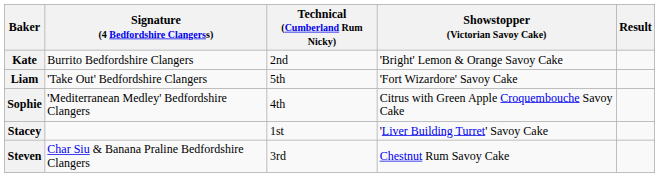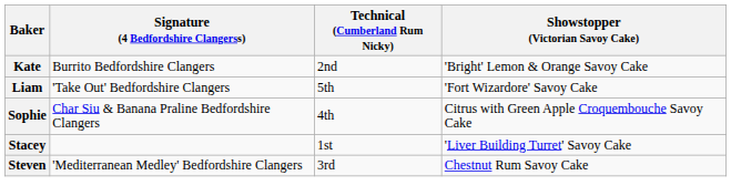- column: Result
Sophie | Signature (4 Bedfordshire Clangerss): 'Mediterranean Medley' Bedfordshire Clangers -> Char Siu & Banana Praline Bedfordshire Clangers
Steven | Signature (4 Bedfordshire Clangerss): Char Siu & Banana Praline Bedfordshire Clangers -> 'Mediterranean Medley' Bedfordshire Clangers
